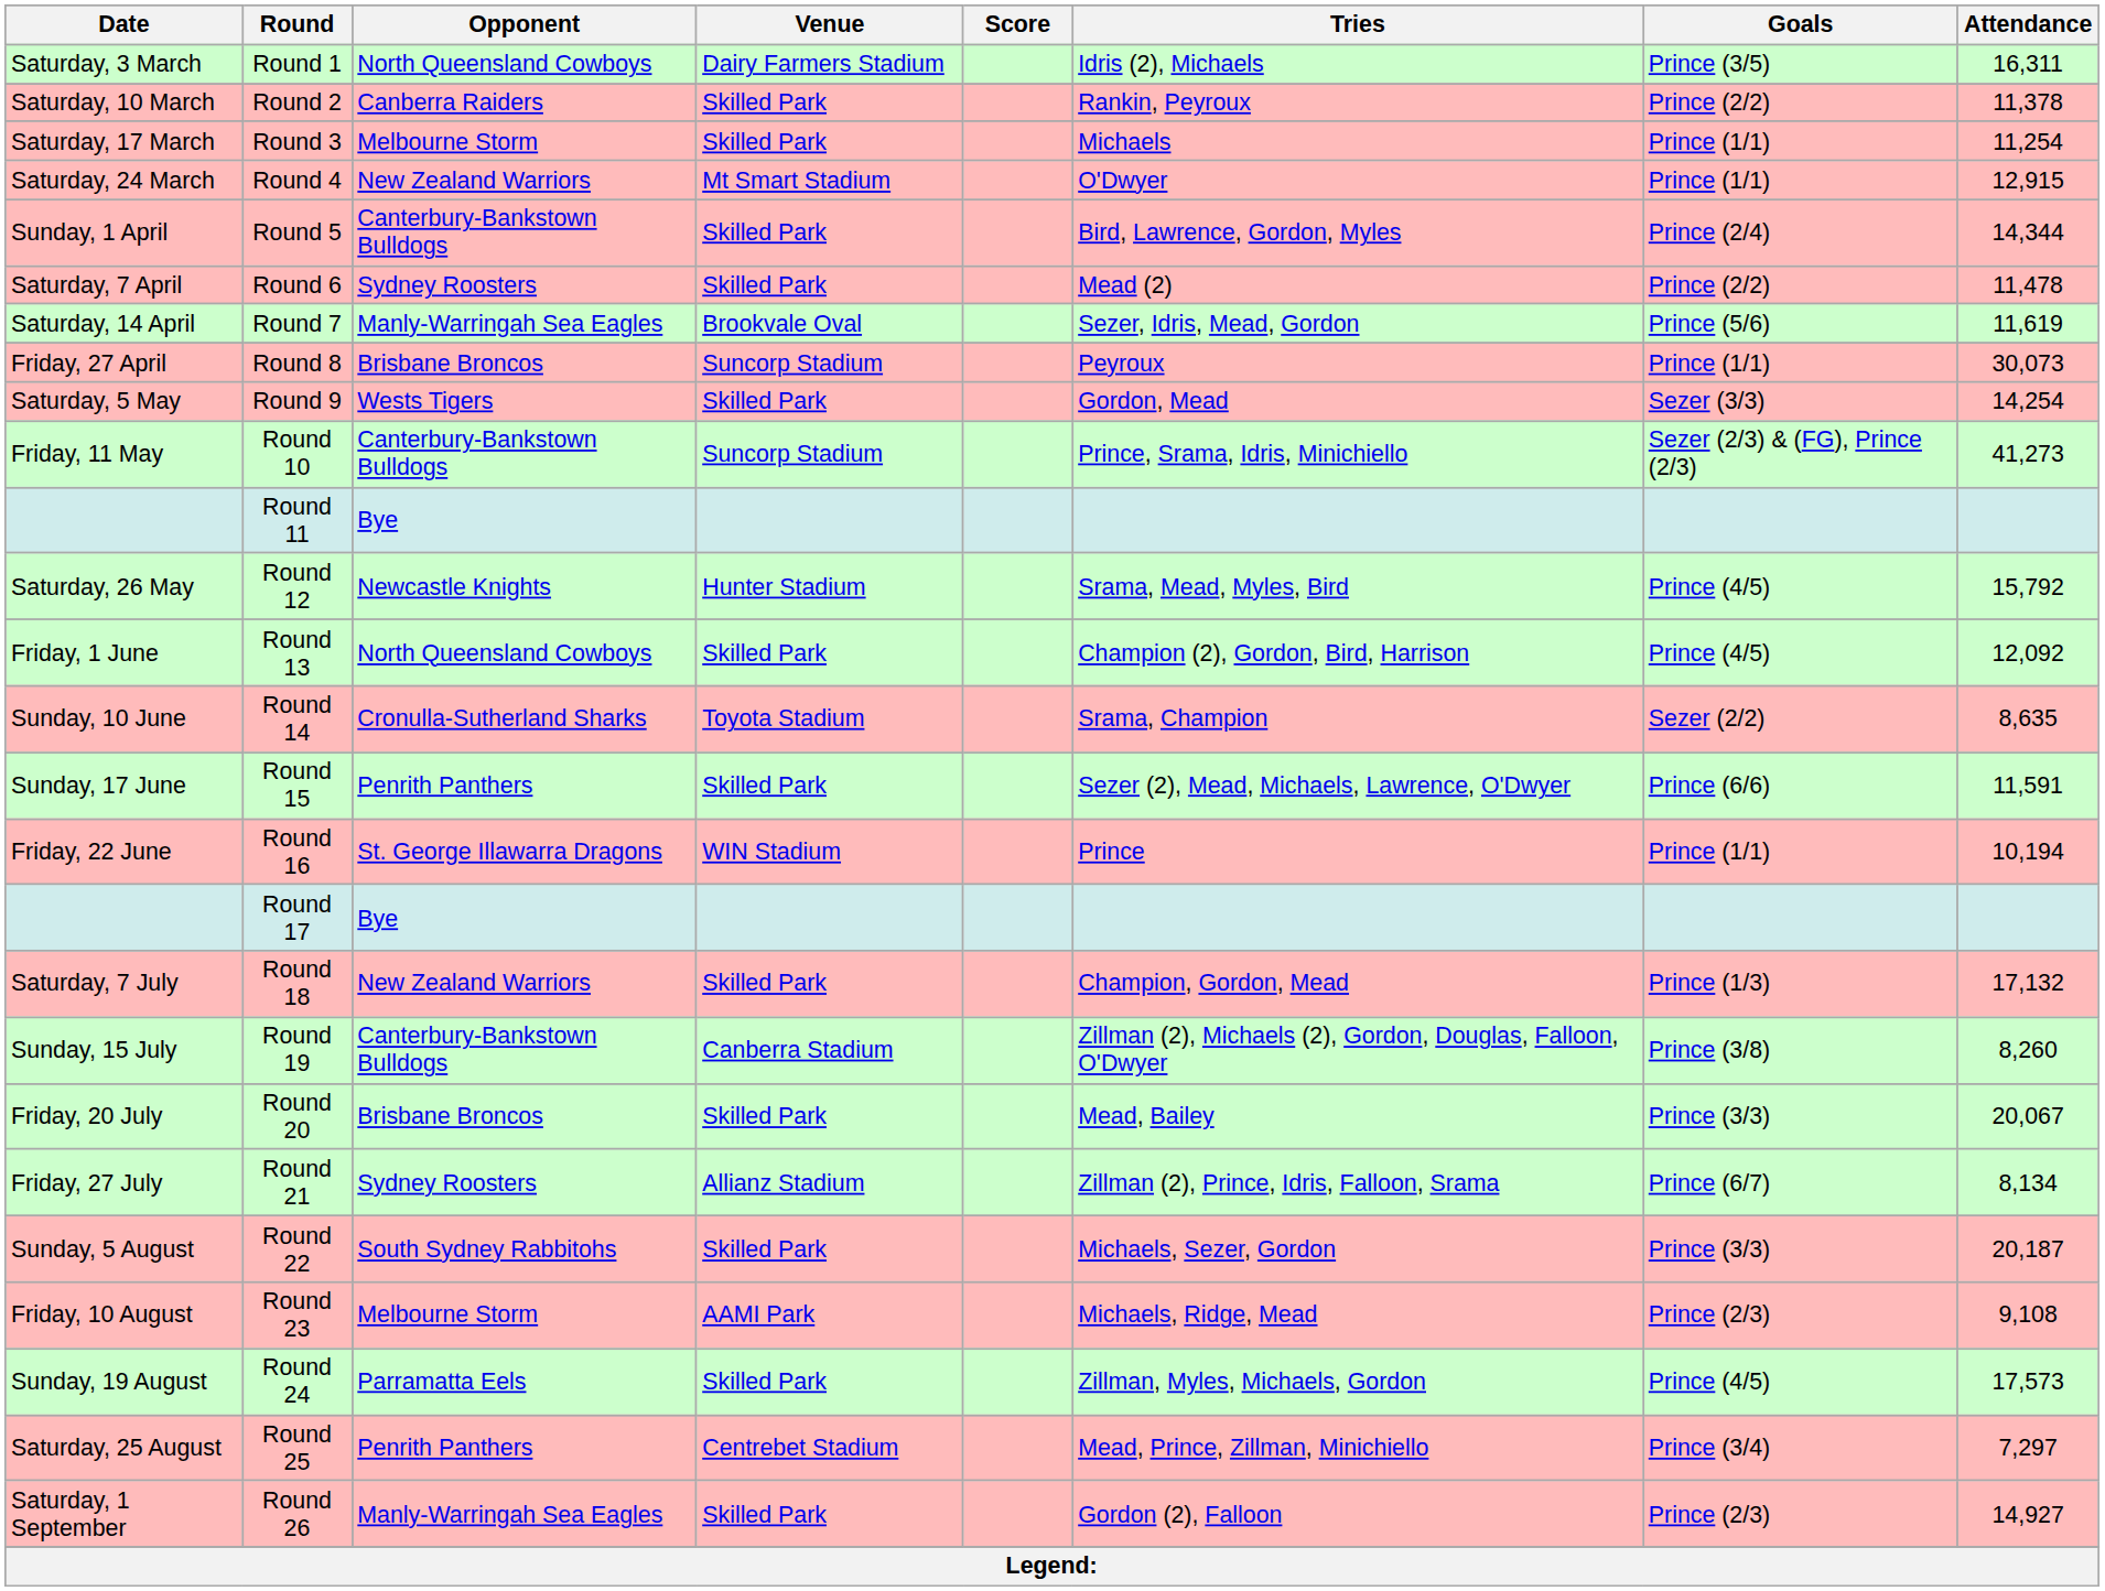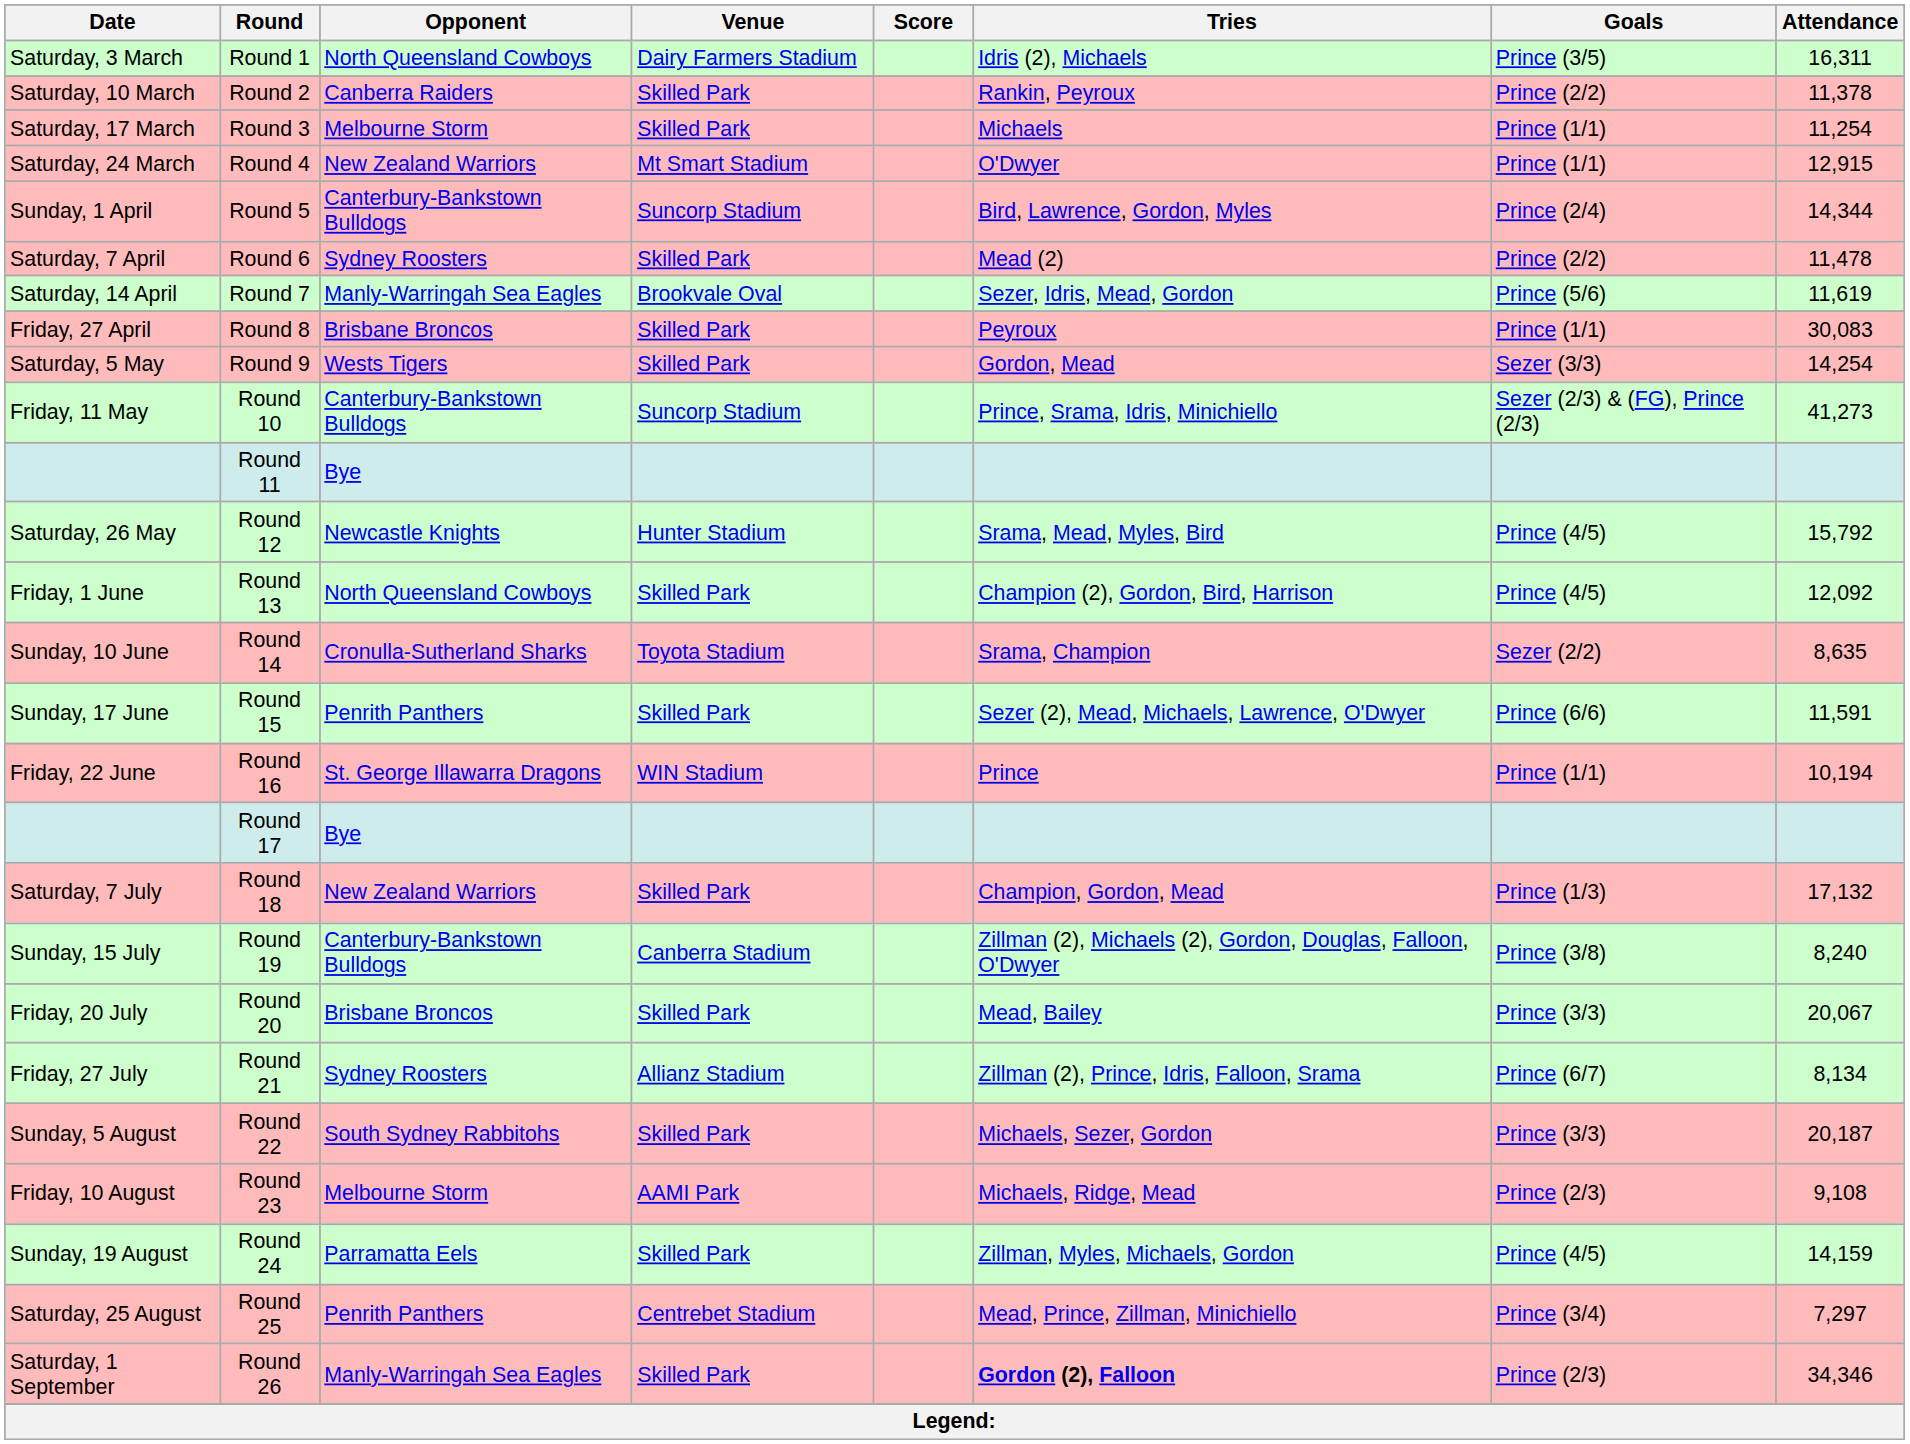Round 5 | Venue: Skilled Park -> Suncorp Stadium
Round 8 | Venue: Suncorp Stadium -> Skilled Park
Round 8 | Attendance: 30,073 -> 30,083
Round 19 | Attendance: 8,260 -> 8,240
Round 24 | Attendance: 17,573 -> 14,159
Round 26 | Tries: normal -> bold
Round 26 | Attendance: 14,927 -> 34,346
